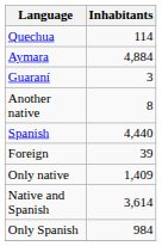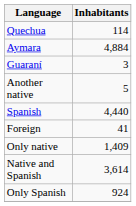Another native | Inhabitants: 8 -> 5
Foreign | Inhabitants: 39 -> 41
Only Spanish | Inhabitants: 984 -> 924
